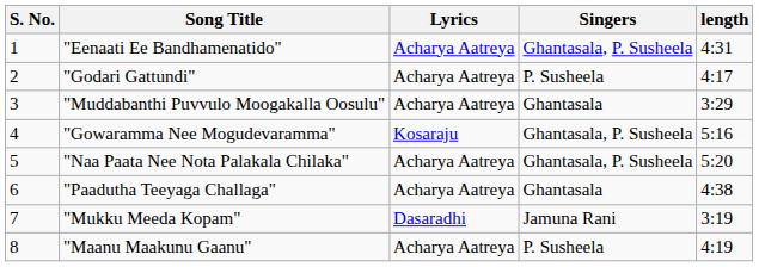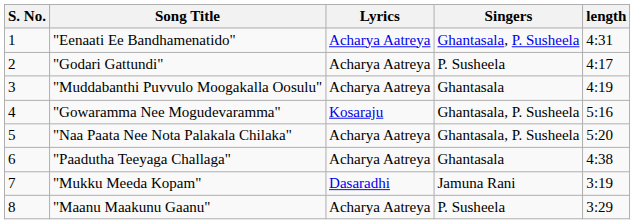"Muddabanthi Puvvulo Moogakalla Oosulu" | length: 3:29 -> 4:19
"Maanu Maakunu Gaanu" | length: 4:19 -> 3:29
